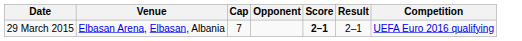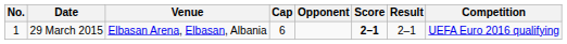+ column: No. | 1
29 March 2015 | Cap: 7 -> 6
